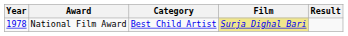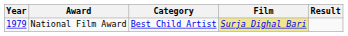National Film Award | Year: 1978 -> 1979
